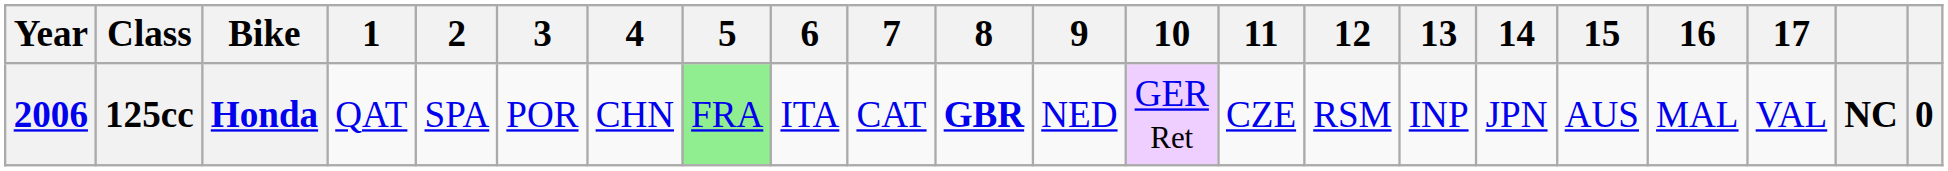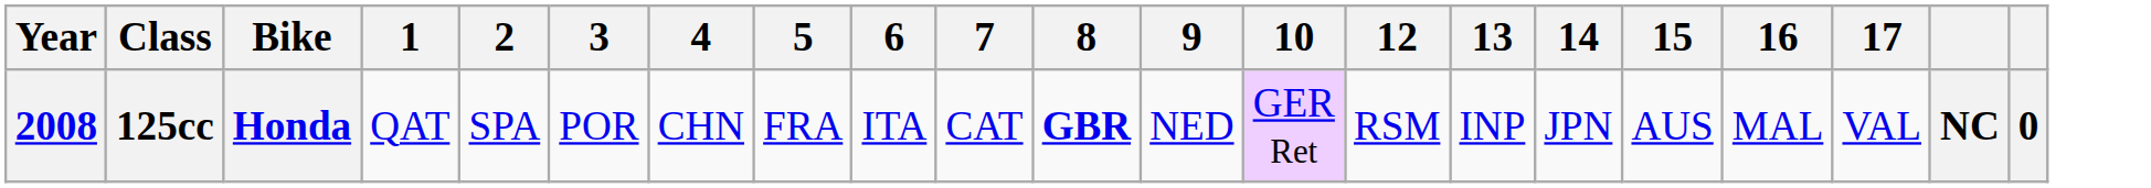- column: 11 | CZE
125cc | Year: 2006 -> 2008
125cc | 5: lightgreen background -> no background
